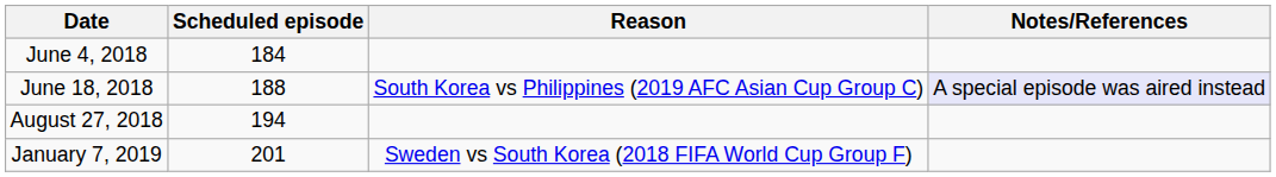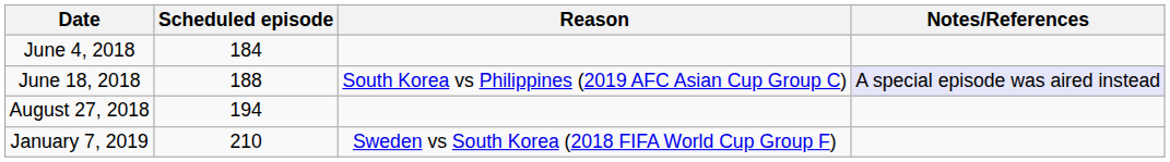January 7, 2019 | Scheduled episode: 201 -> 210
